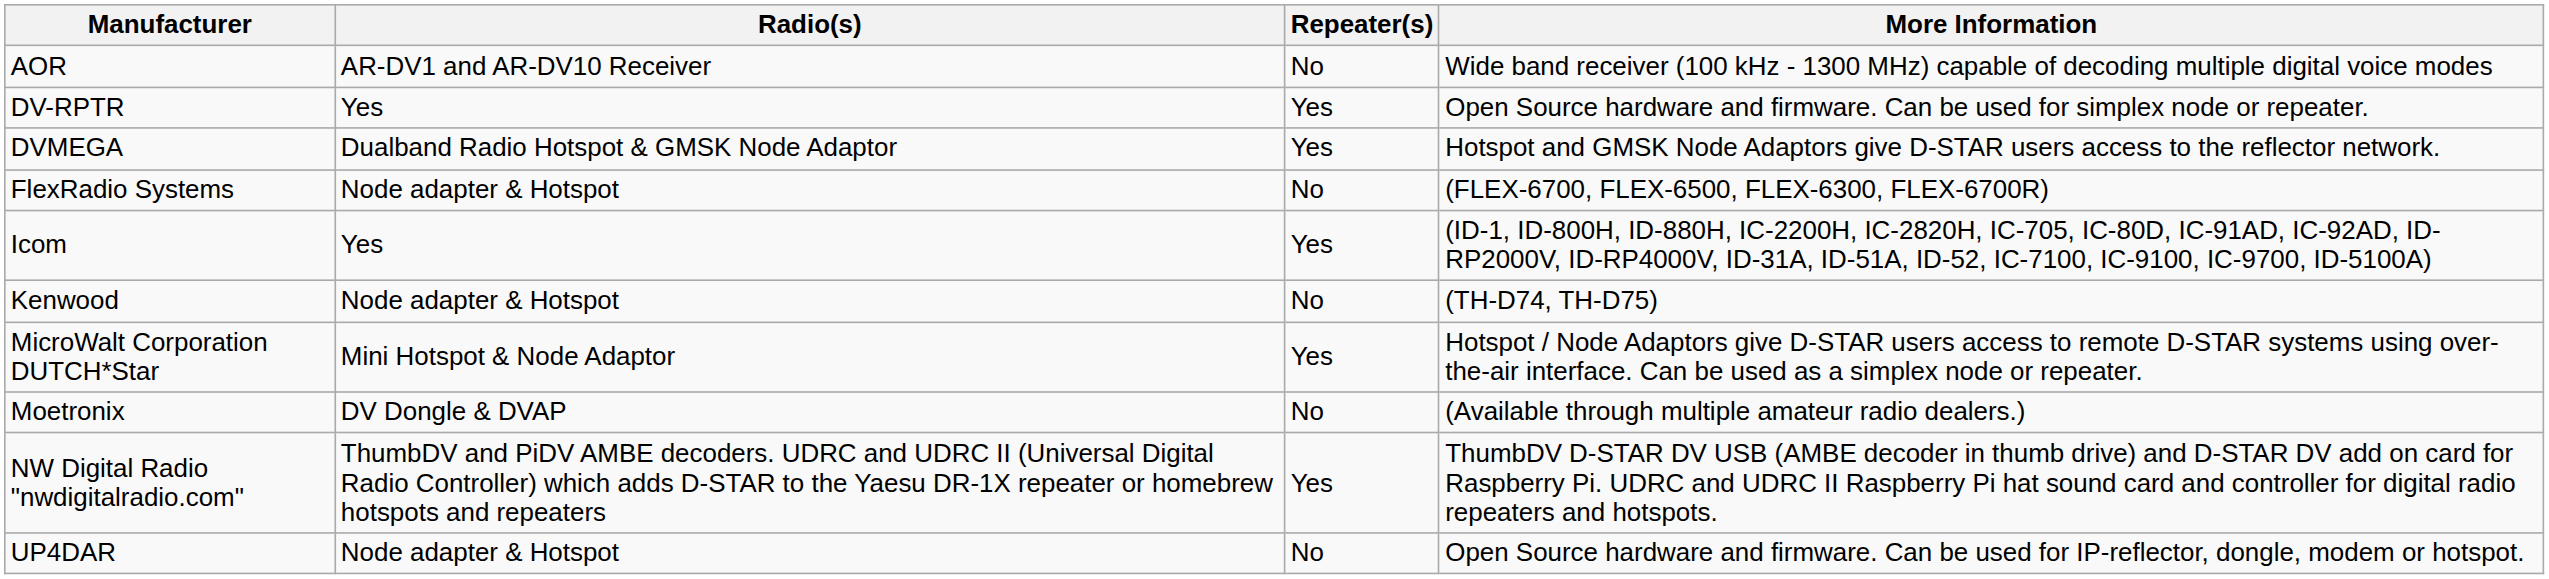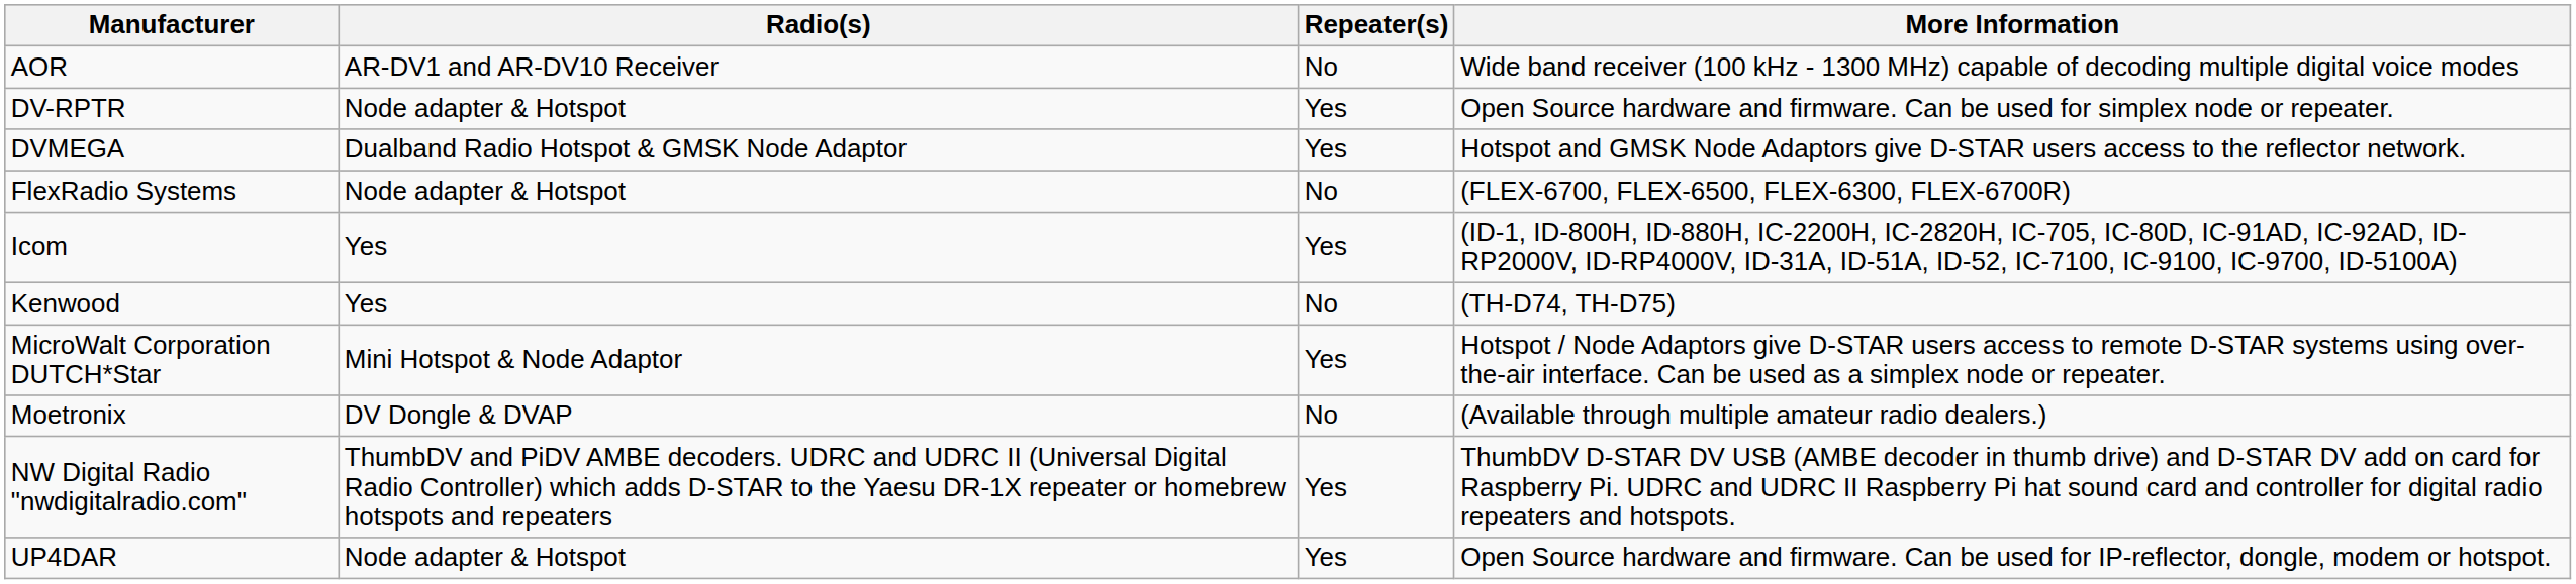DV-RPTR | Radio(s): Yes -> Node adapter & Hotspot
Kenwood | Radio(s): Node adapter & Hotspot -> Yes
UP4DAR | Repeater(s): No -> Yes
